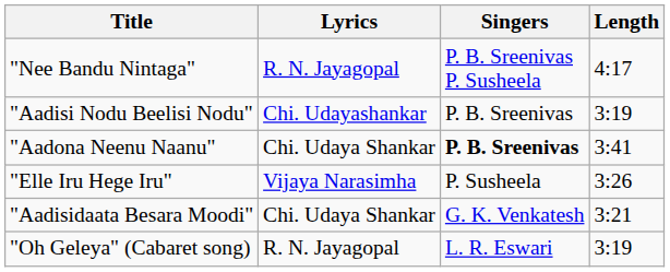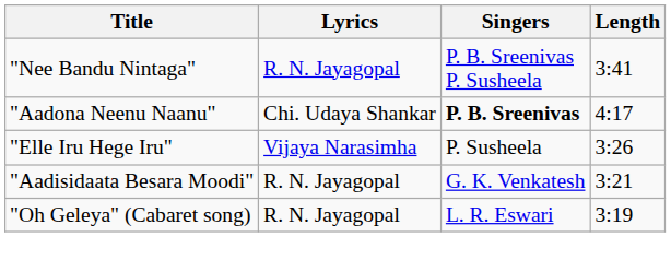"Nee Bandu Nintaga" | Length: 4:17 -> 3:41
- row: "Aadisi Nodu Beelisi Nodu" | Chi. Udayashankar | P. B. Sreenivas | 3:19
"Aadona Neenu Naanu" | Length: 3:41 -> 4:17
"Aadisidaata Besara Moodi" | Lyrics: Chi. Udaya Shankar -> R. N. Jayagopal
